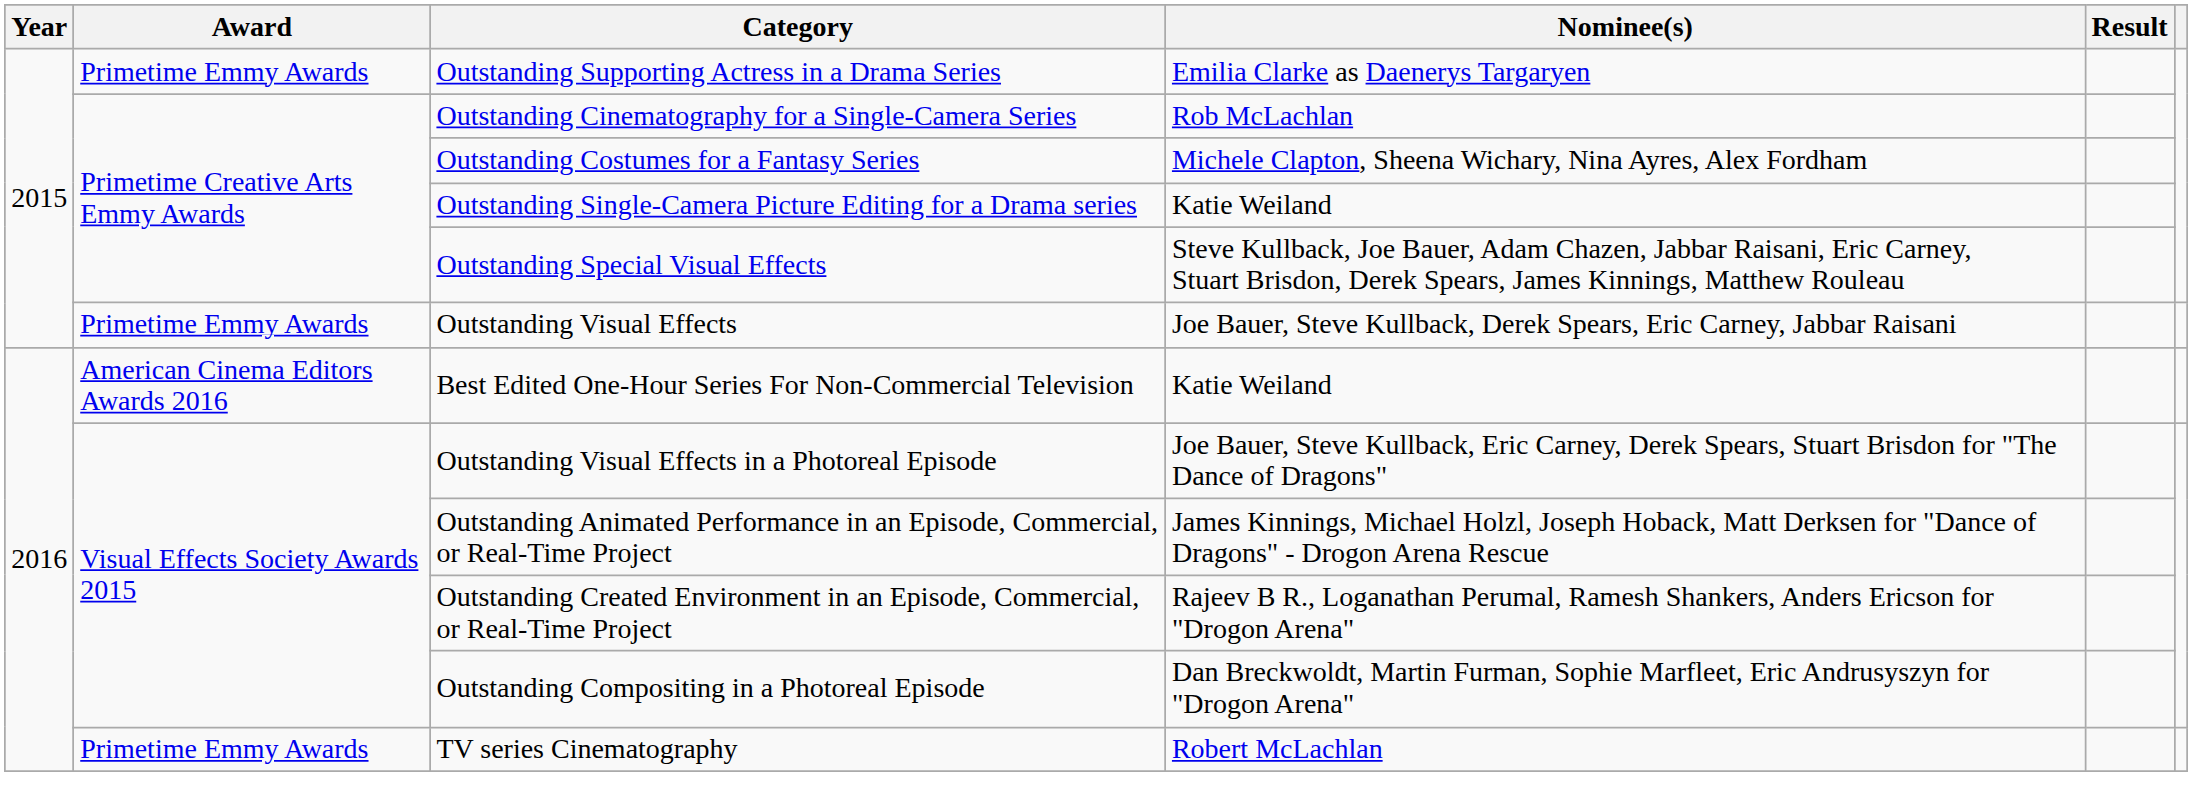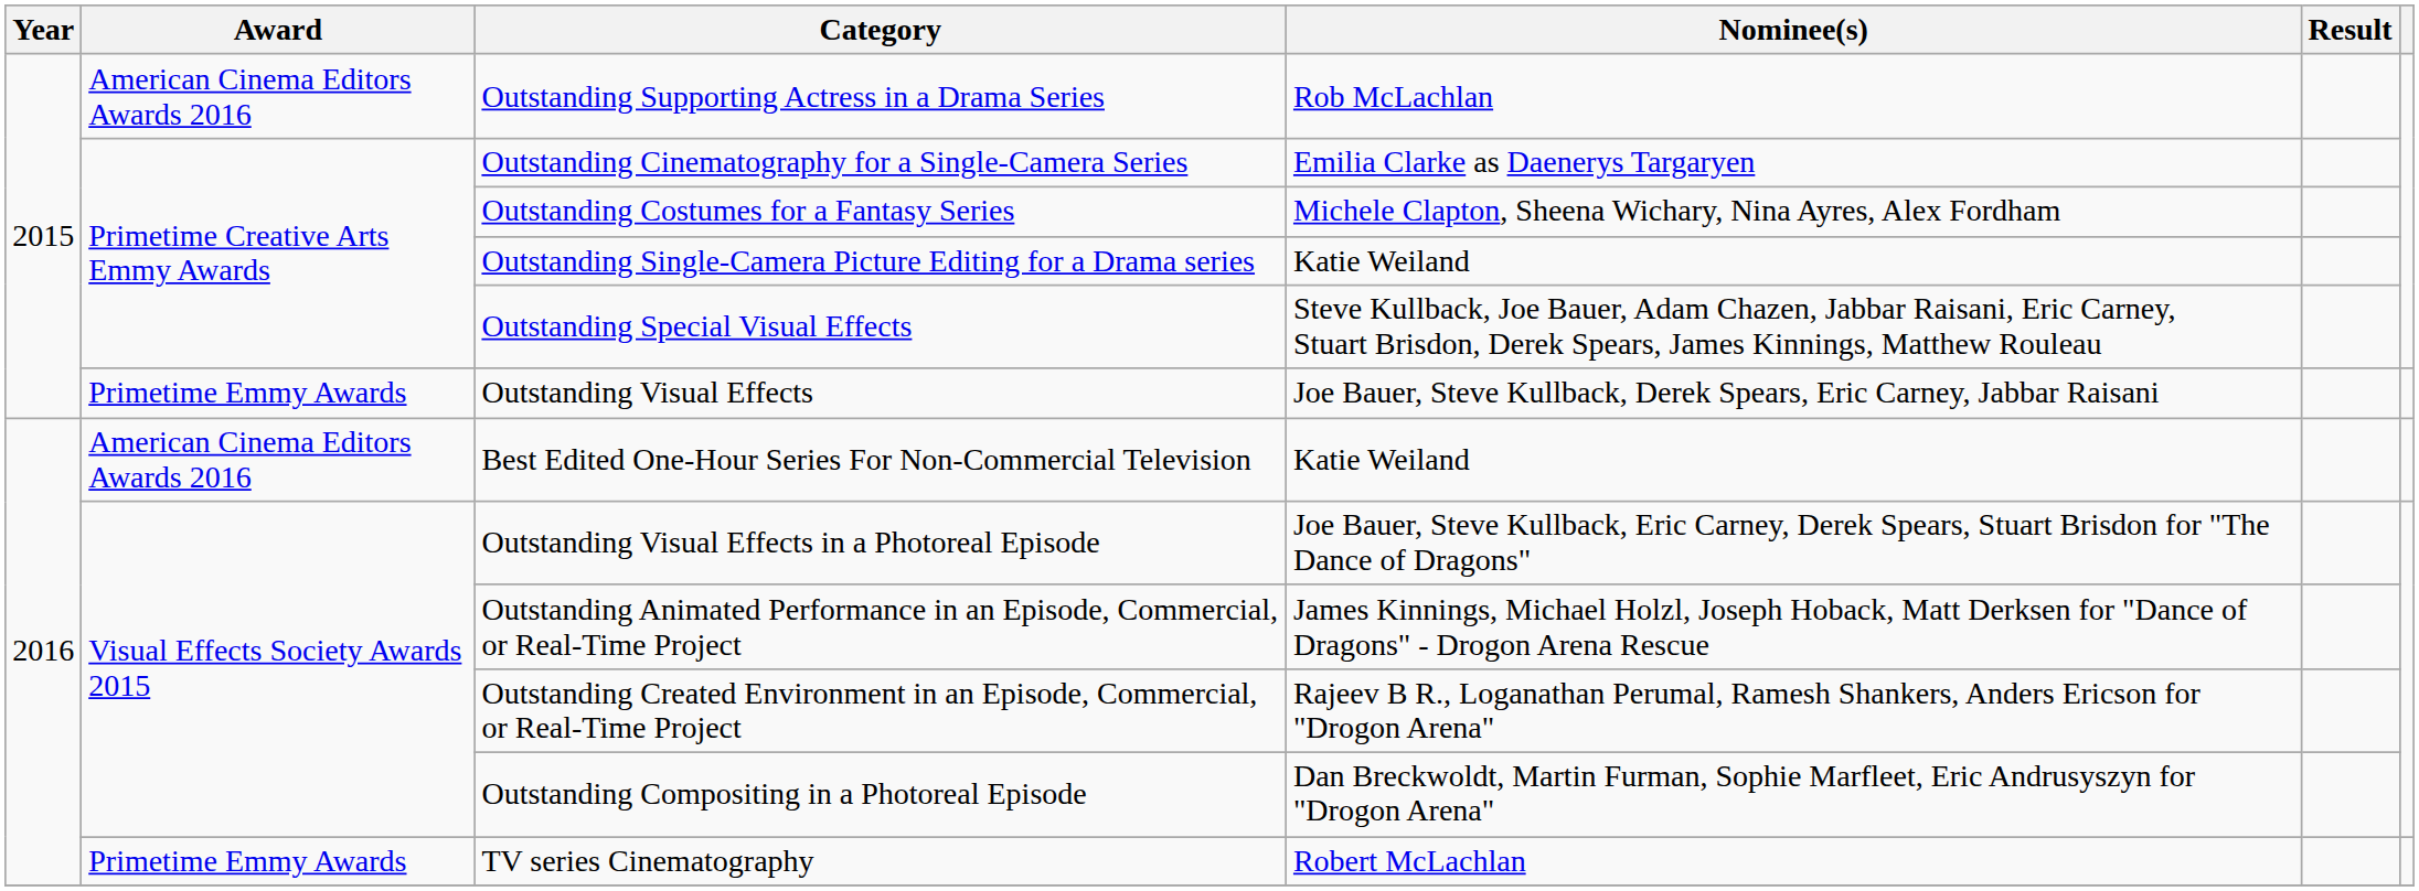Outstanding Supporting Actress in a Drama Series | Award: Primetime Emmy Awards -> American Cinema Editors Awards 2016
Outstanding Supporting Actress in a Drama Series | Nominee(s): Emilia Clarke as Daenerys Targaryen -> Rob McLachlan
Outstanding Cinematography for a Single-Camera Series | Nominee(s): Rob McLachlan -> Emilia Clarke as Daenerys Targaryen
